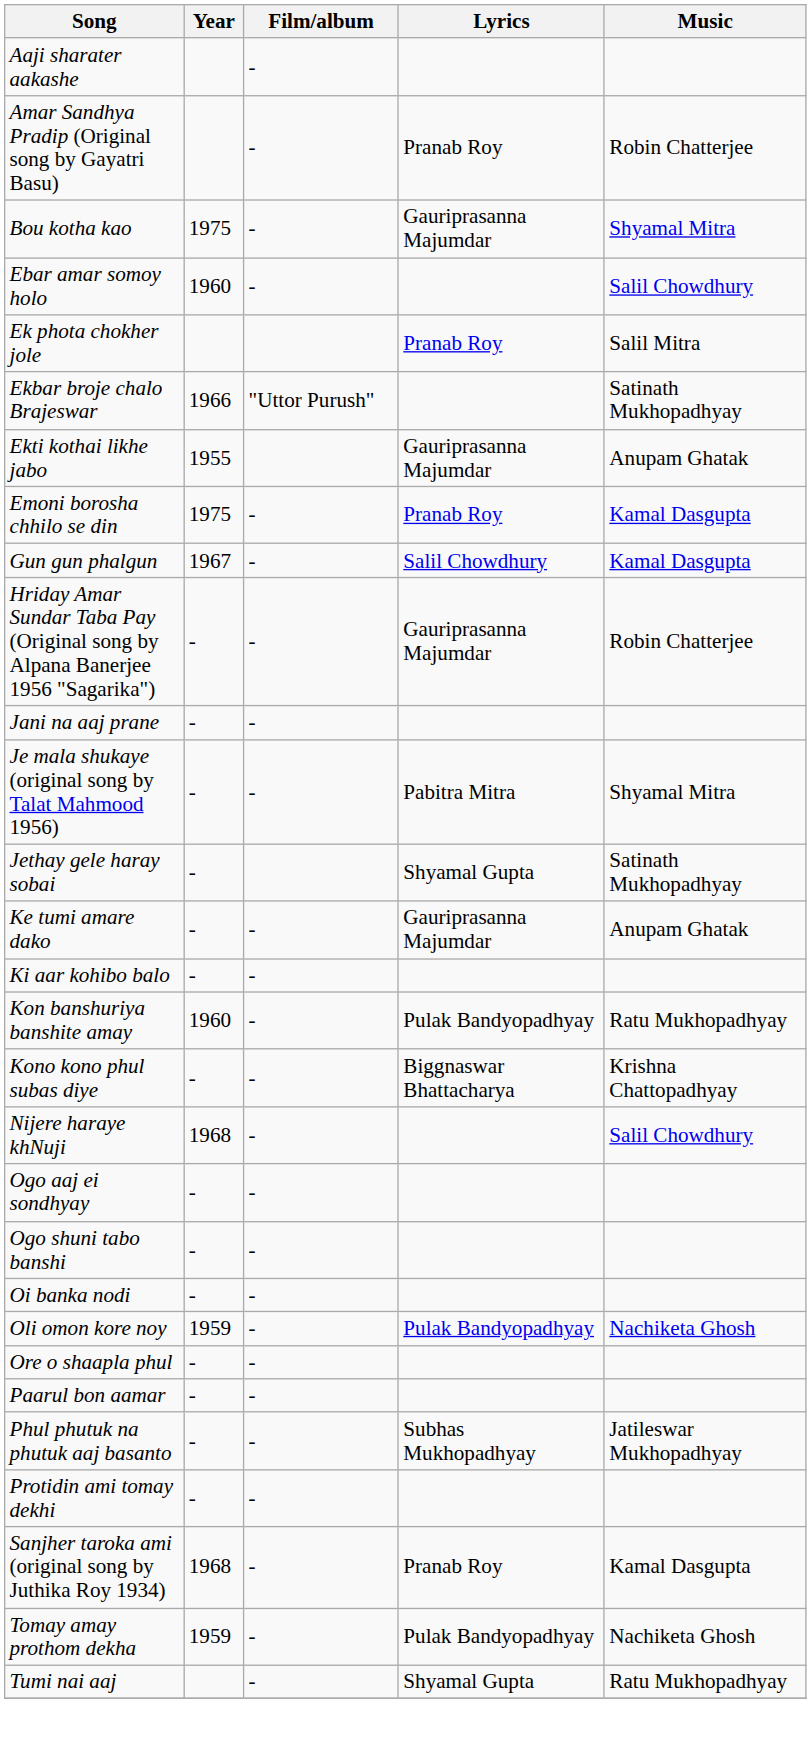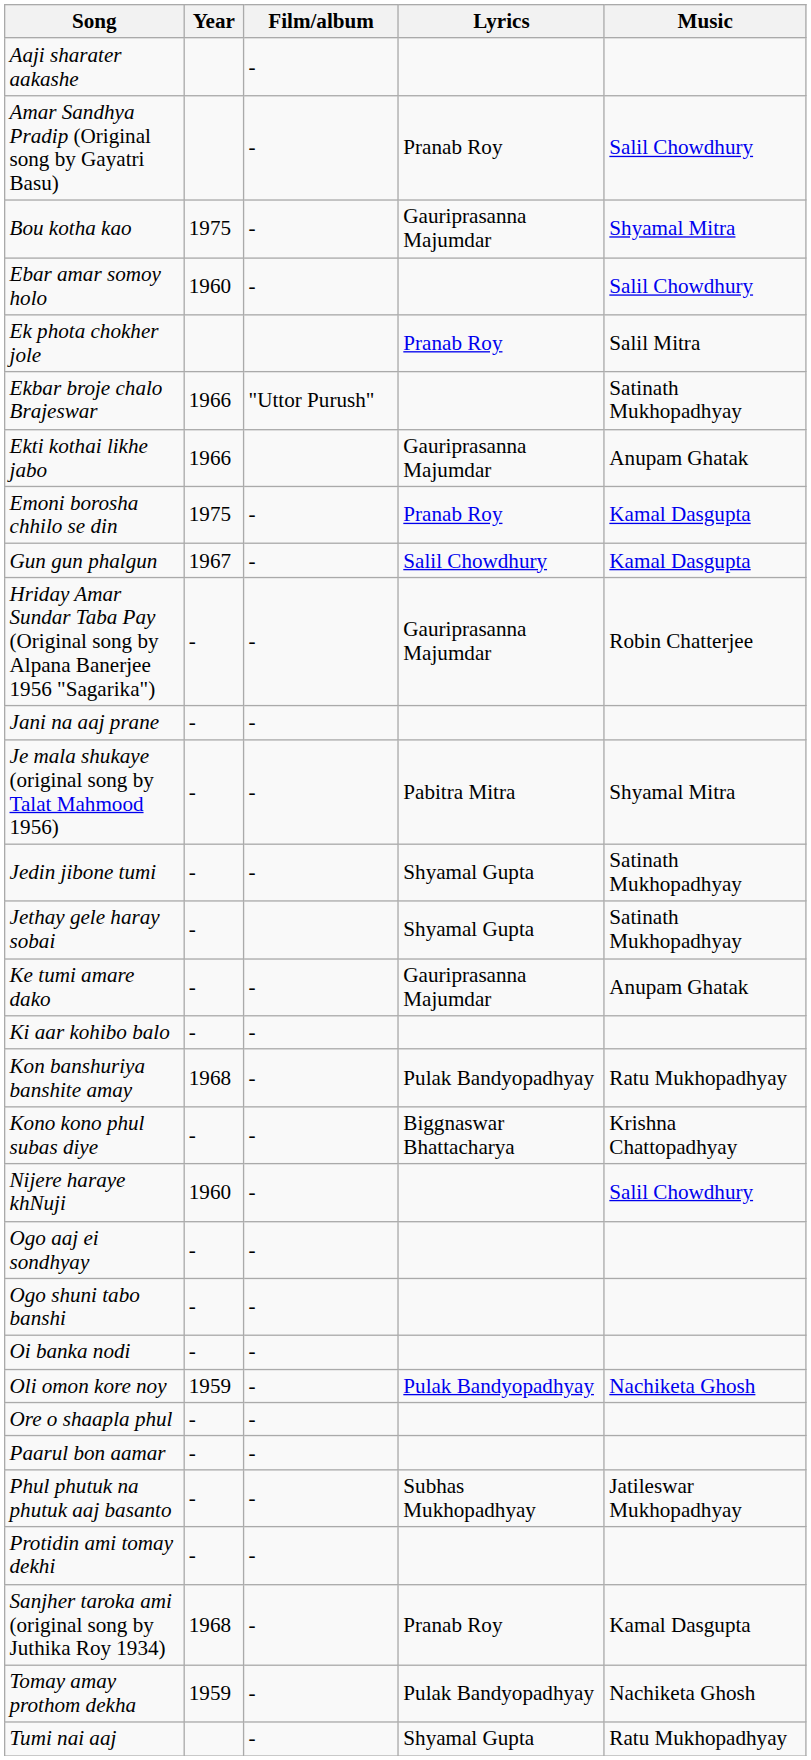Amar Sandhya Pradip (Original song by Gayatri Basu) | Music: Robin Chatterjee -> Salil Chowdhury
Ekti kothai likhe jabo | Year: 1955 -> 1966
+ row: Jedin jibone tumi | - | - | Shyamal Gupta | Satinath Mukhopadhyay
Kon banshuriya banshite amay | Year: 1960 -> 1968
Nijere haraye khNuji | Year: 1968 -> 1960
